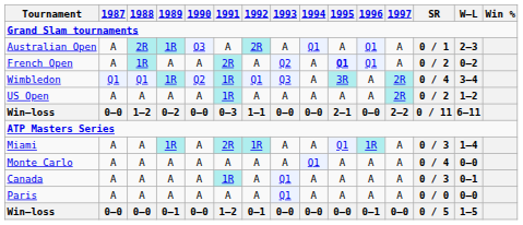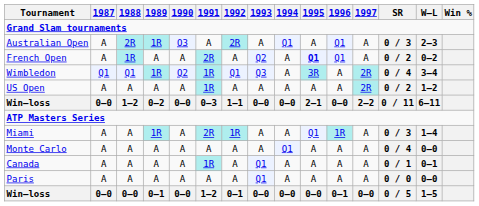Australian Open | SR: 0 / 1 -> 0 / 3
Canada | SR: 0 / 3 -> 0 / 1
